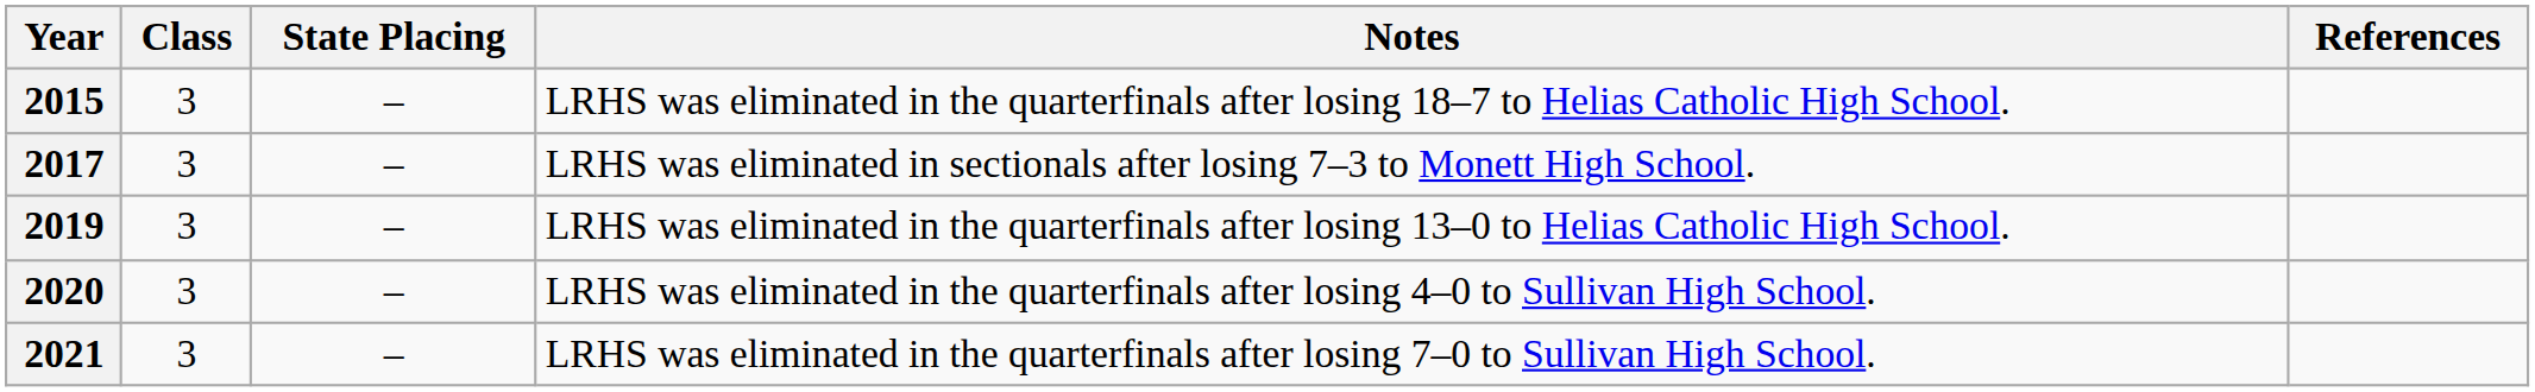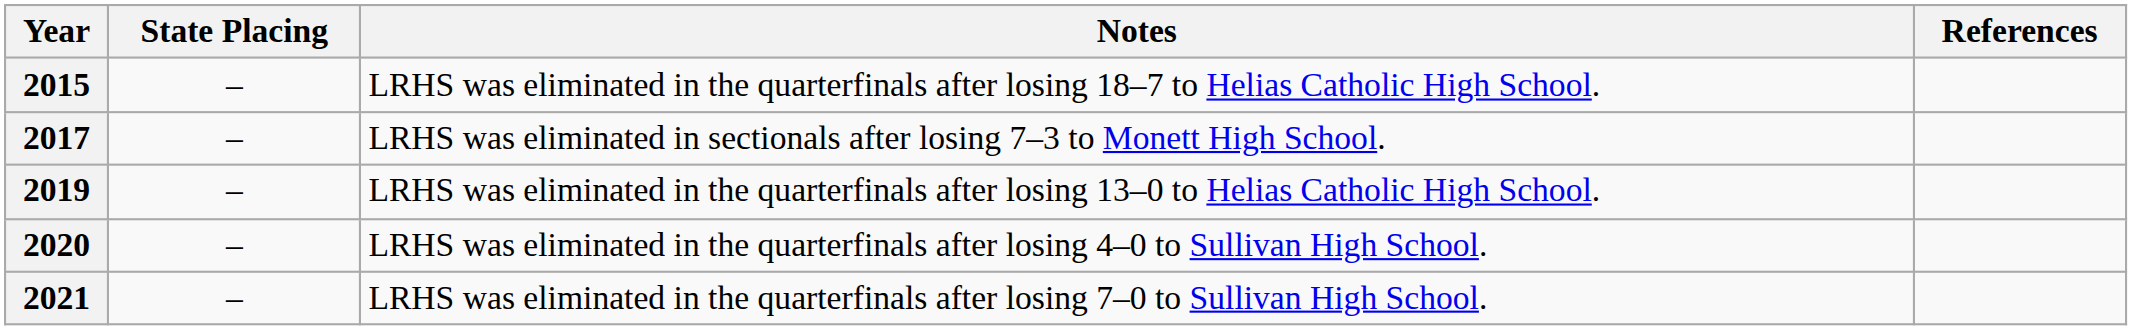- column: Class | 3 | 3 | 3 | 3 | 3
